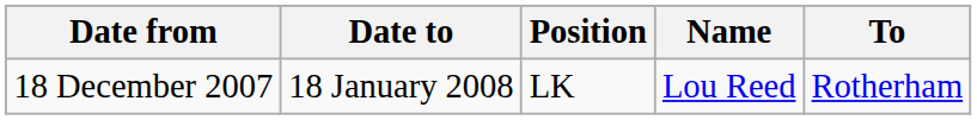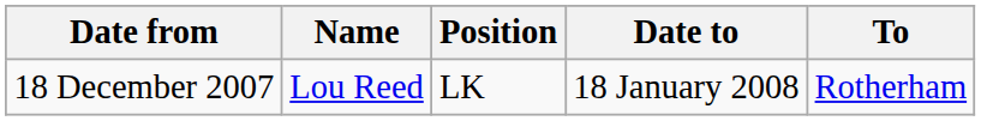columns swapped: Date to <-> Name
